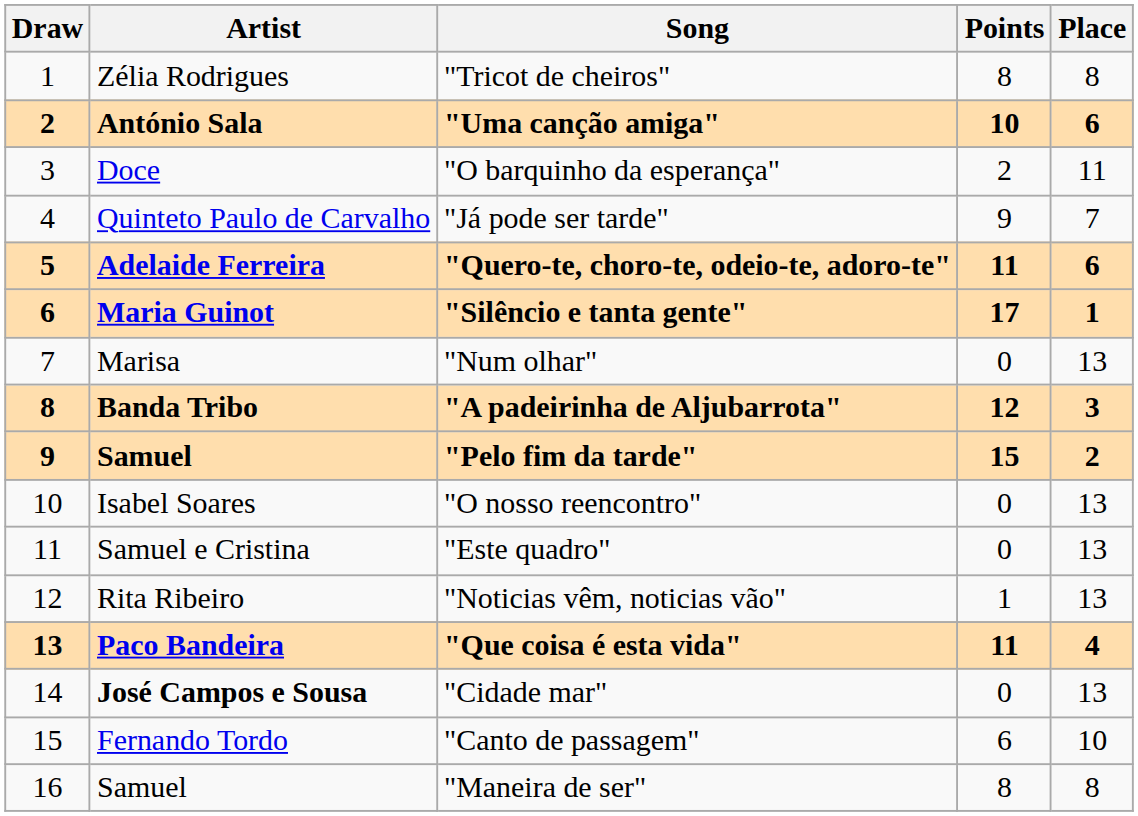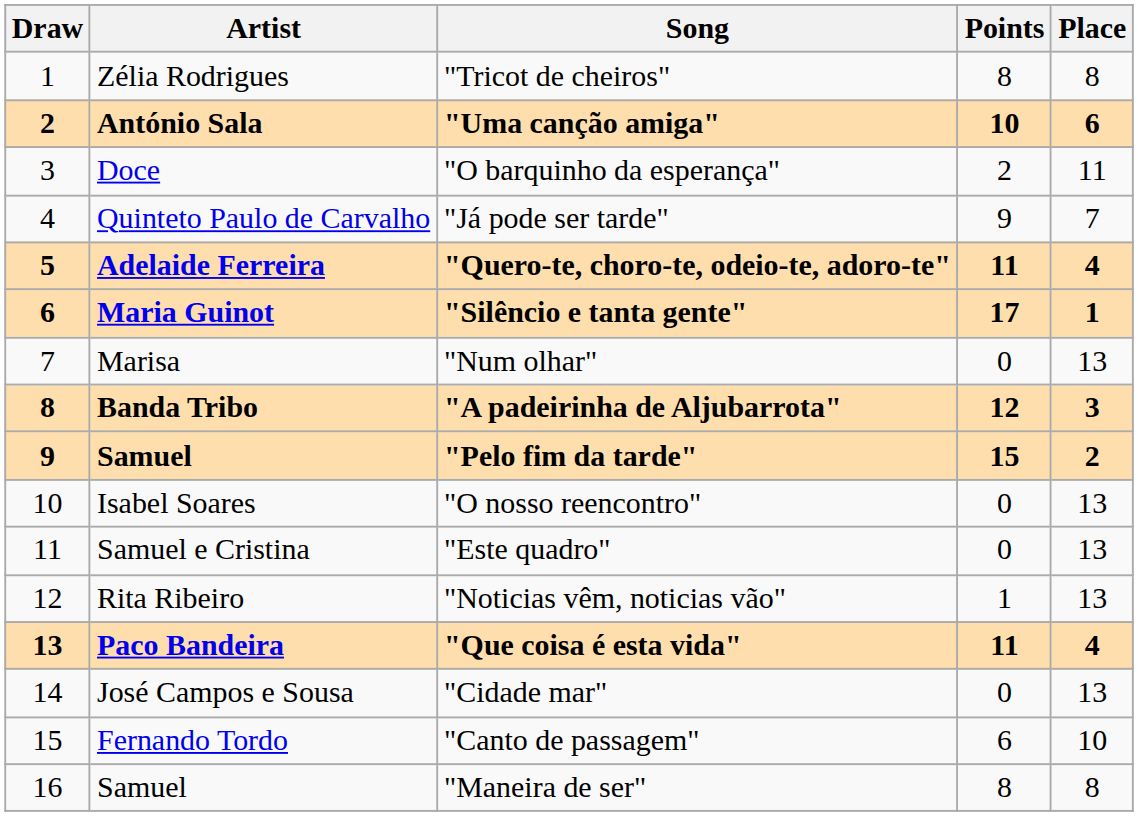"Quero-te, choro-te, odeio-te, adoro-te" | Place: 6 -> 4
"Cidade mar" | Artist: bold -> normal
